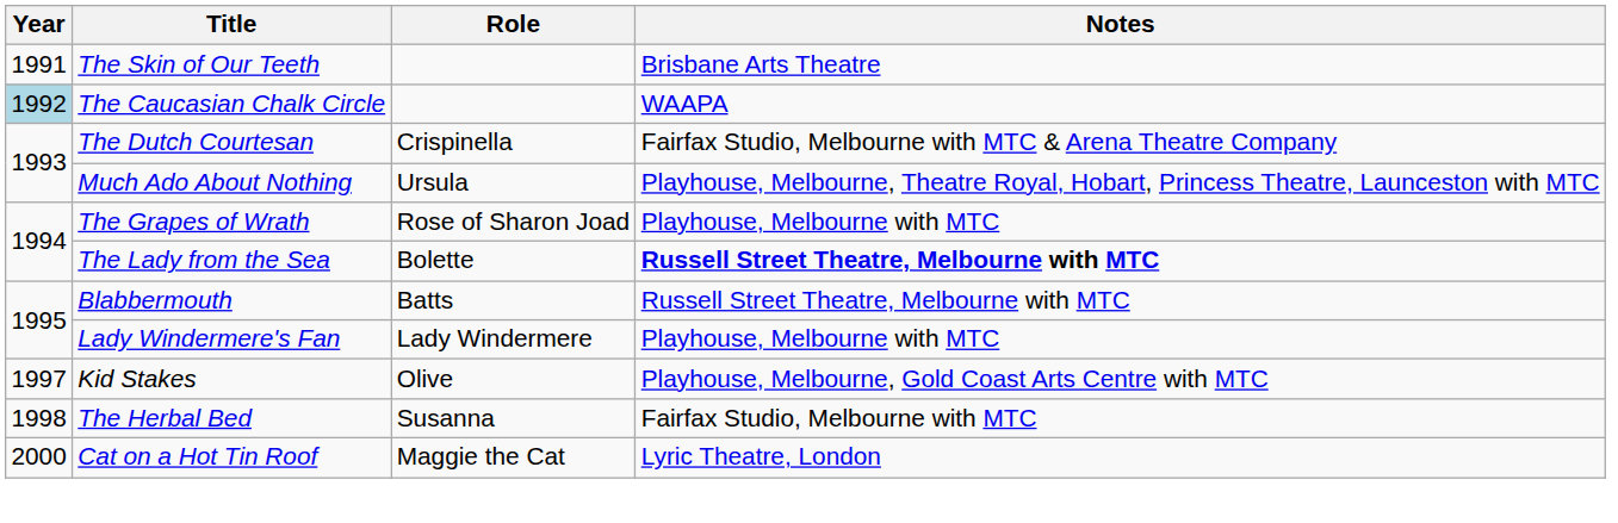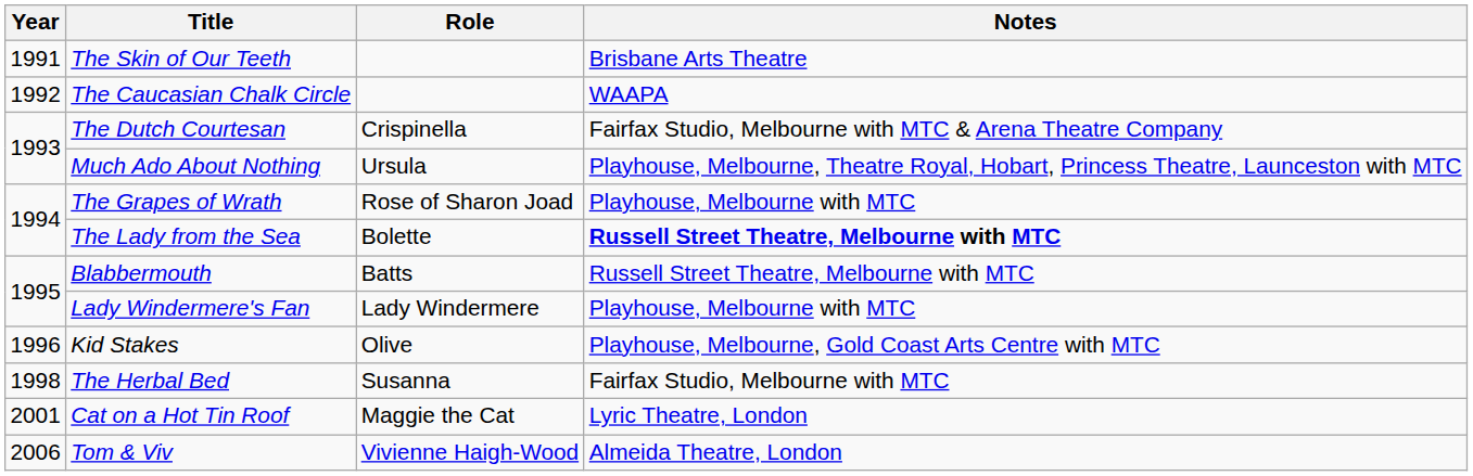The Caucasian Chalk Circle | Year: lightblue background -> no background
Kid Stakes | Year: 1997 -> 1996
Cat on a Hot Tin Roof | Year: 2000 -> 2001
+ row: 2006 | Tom & Viv | Vivienne Haigh-Wood | Almeida Theatre, London
